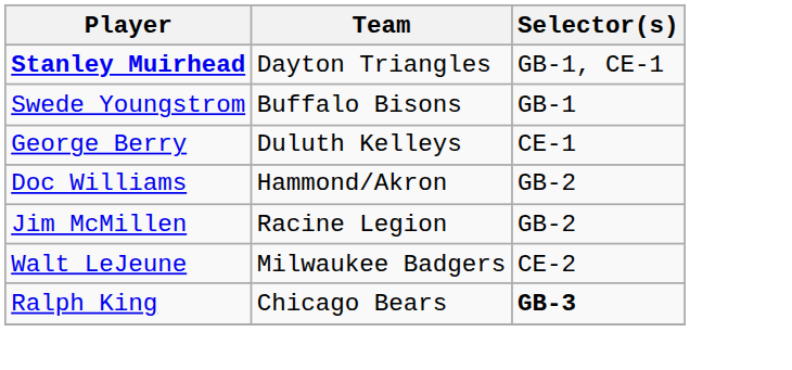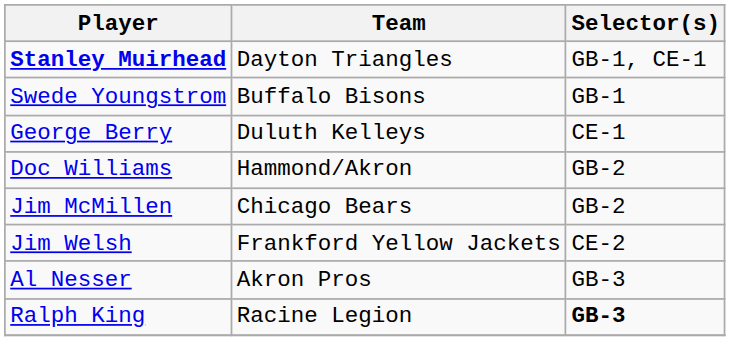Jim McMillen | Team: Racine Legion -> Chicago Bears
- row: Walt LeJeune | Milwaukee Badgers | CE-2
+ row: Jim Welsh | Frankford Yellow Jackets | CE-2
+ row: Al Nesser | Akron Pros | GB-3
Ralph King | Team: Chicago Bears -> Racine Legion
